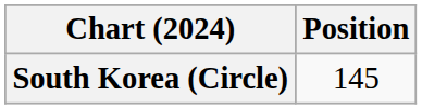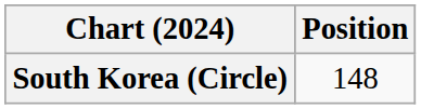South Korea (Circle) | Position: 145 -> 148
